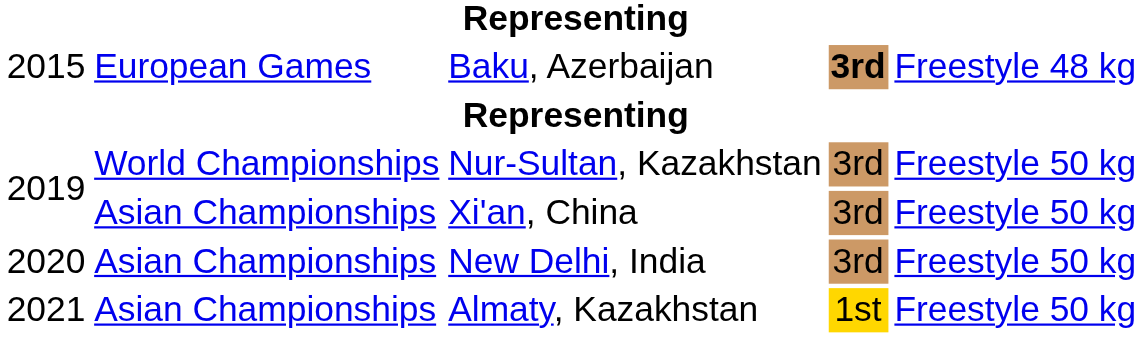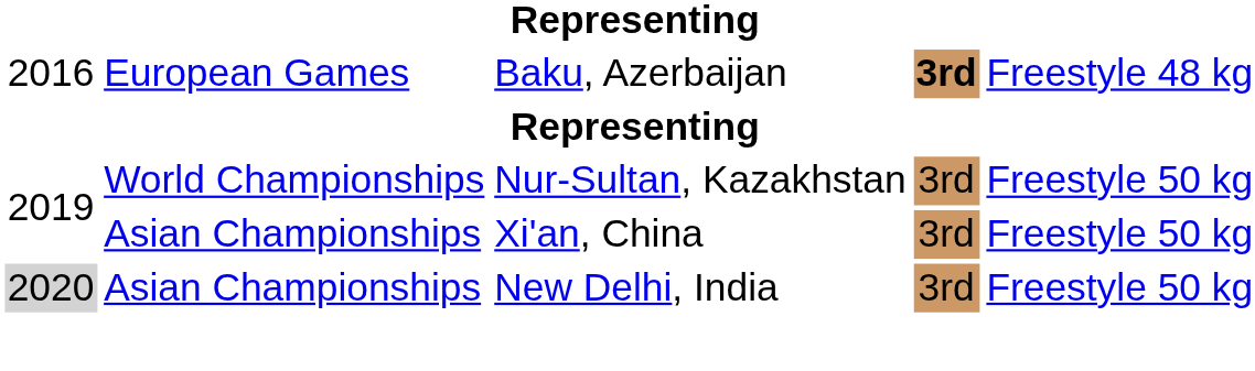Baku, Azerbaijan | column 1: 2015 -> 2016
New Delhi, India | column 1: no background -> lightgrey background
- row: 2021 | Asian Championships | Almaty, Kazakhstan | 1st | Freestyle 50 kg
